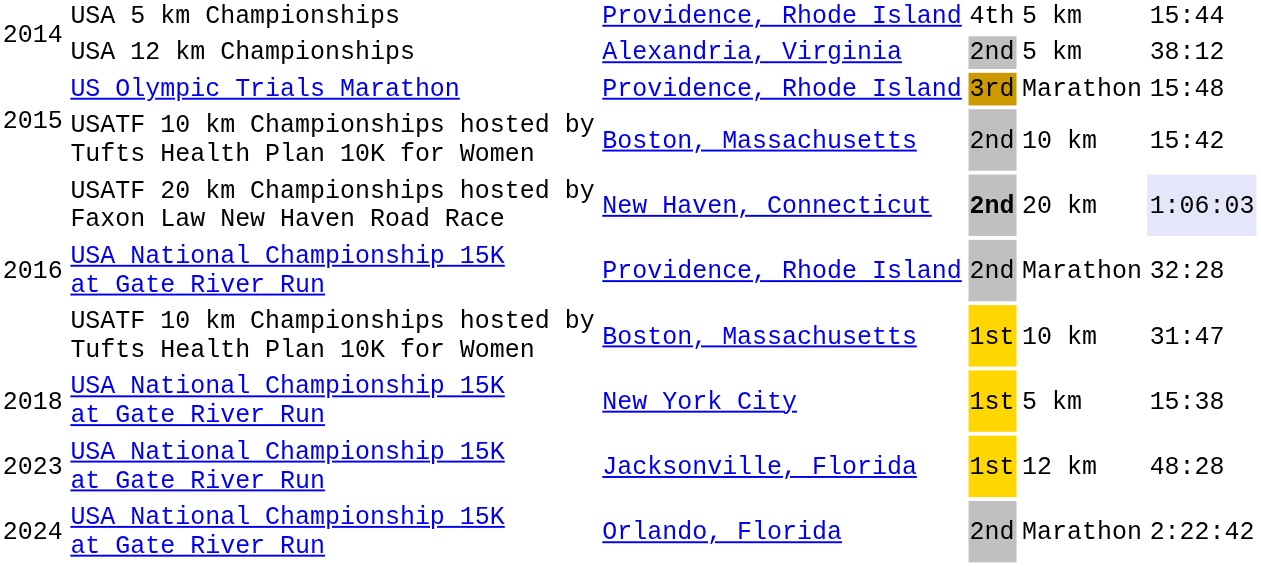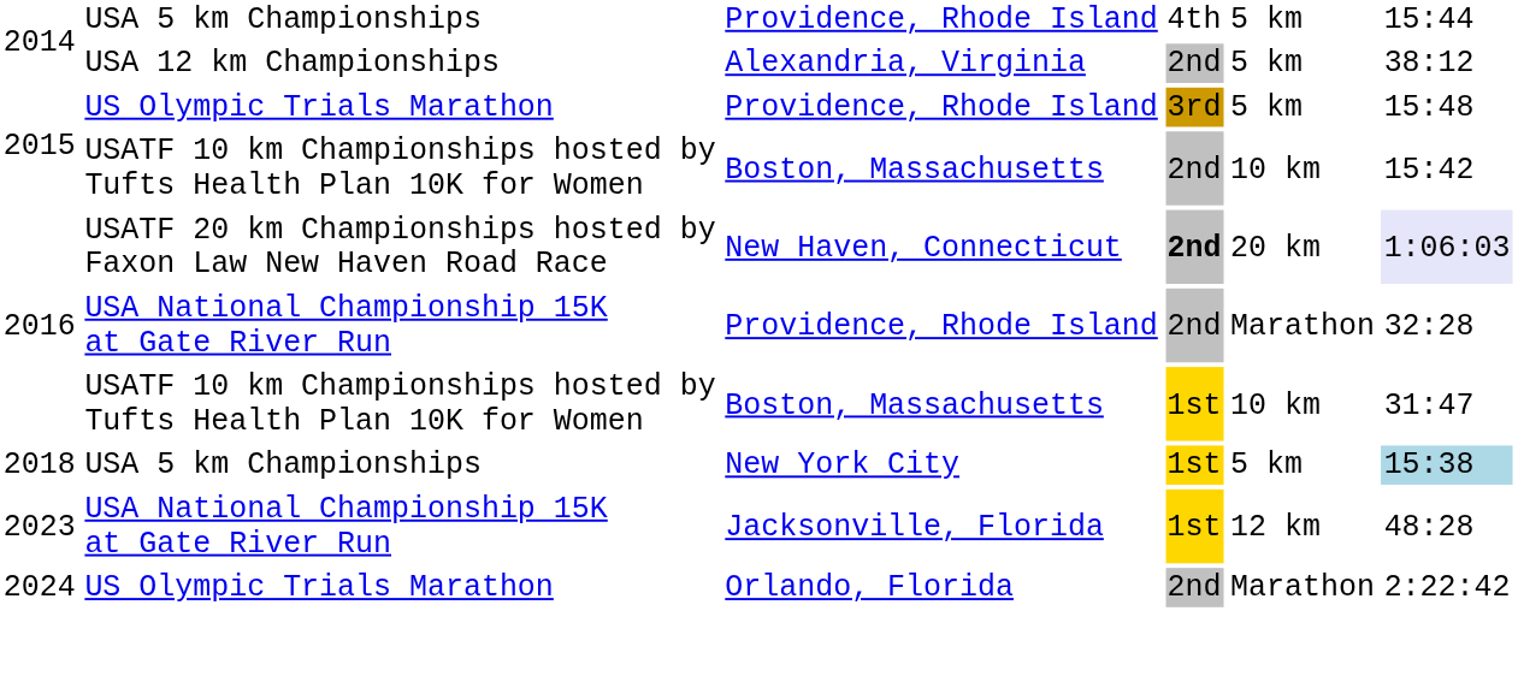2015 / Providence, Rhode Island | column 5: Marathon -> 5 km
New York City | column 2: USA National Championship 15K at Gate River Run -> USA 5 km Championships
New York City | column 6: no background -> lightblue background
Orlando, Florida | column 2: USA National Championship 15K at Gate River Run -> US Olympic Trials Marathon
